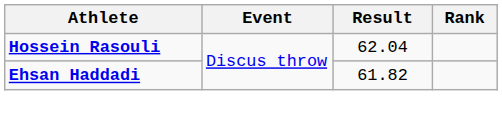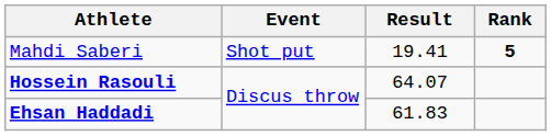+ row: Mahdi Saberi | Shot put | 19.41 | 5
Hossein Rasouli | Result: 62.04 -> 64.07
Ehsan Haddadi | Result: 61.82 -> 61.83
